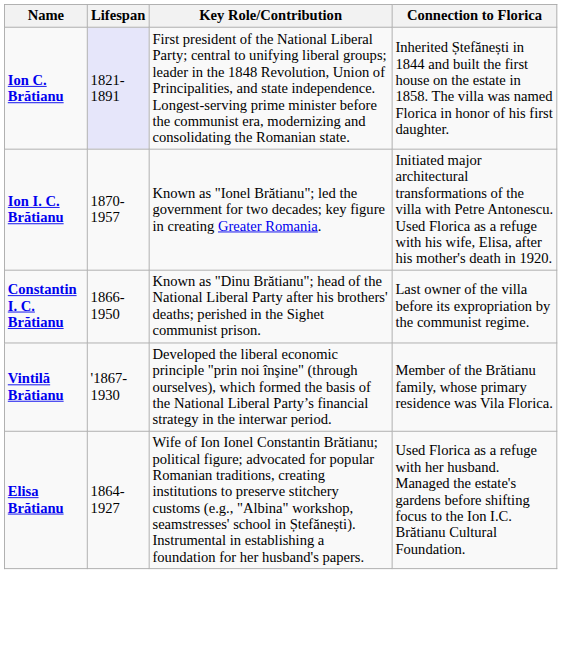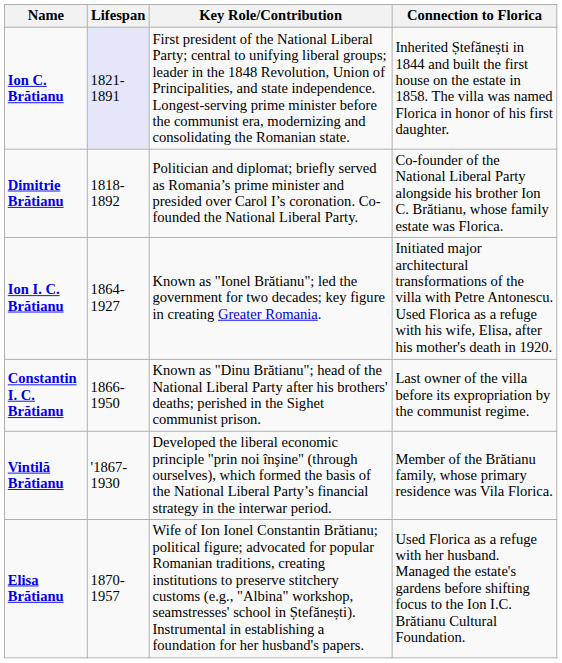+ row: Dimitrie Brătianu | 1818-1892 | Politician and diplomat; briefly served as Romania’s prime minister and presided over Carol I’s coronation. Co-founded the National Liberal Party. | Co-founder of the National Liberal Party alongside his brother Ion C. Brătianu, whose family estate was Florica.
Ion I. C. Brătianu | Lifespan: 1870-1957 -> 1864-1927
Elisa Brătianu | Lifespan: 1864-1927 -> 1870-1957
